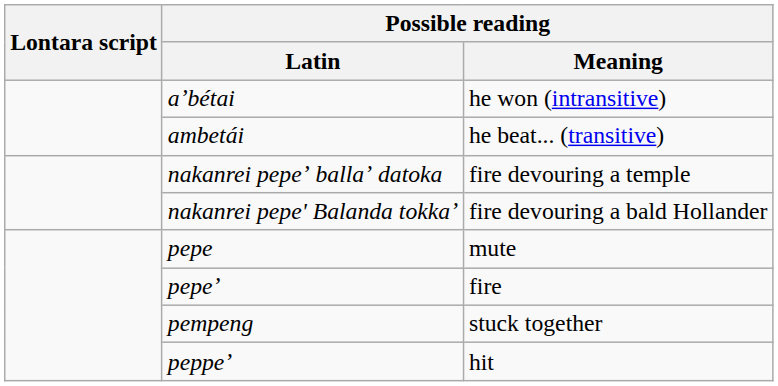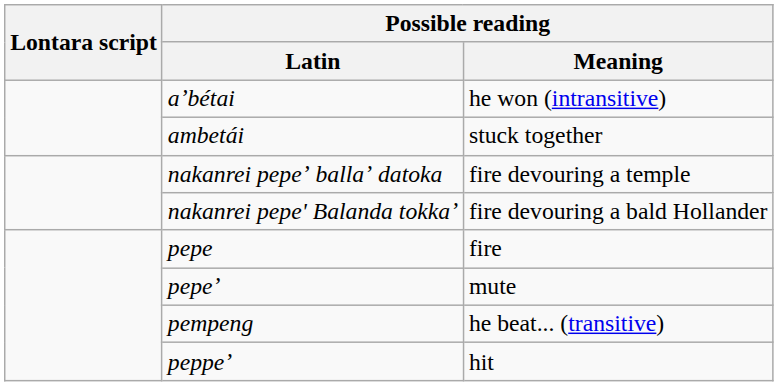ambetái | Possible reading / Meaning: he beat... (transitive) -> stuck together
pepe | Possible reading / Meaning: mute -> fire
pepeʼ | Possible reading / Meaning: fire -> mute
pempeng | Possible reading / Meaning: stuck together -> he beat... (transitive)
